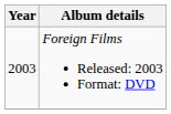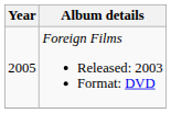Foreign Films Released: 2003 Format: DVD | Year: 2003 -> 2005
